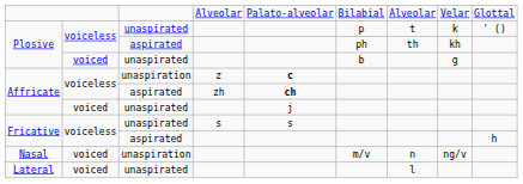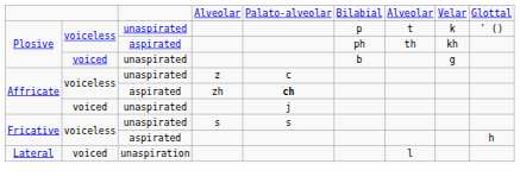Affricate / z | column 3: unaspiration -> unaspirated
Affricate / z | column 5: bold -> normal
- row: Nasal | voiced | unaspiration | m/v | n | ng/v
Lateral | column 3: unaspirated -> unaspiration
